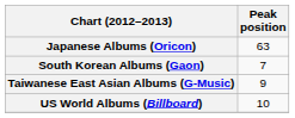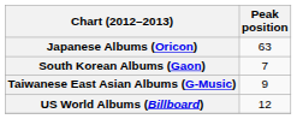US World Albums (Billboard) | Peak position: 10 -> 12
